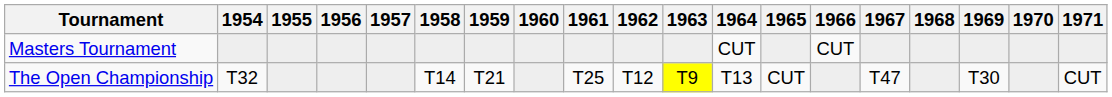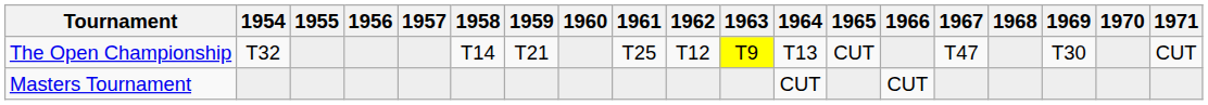rows swapped: Masters Tournament <-> The Open Championship
